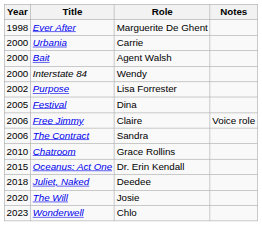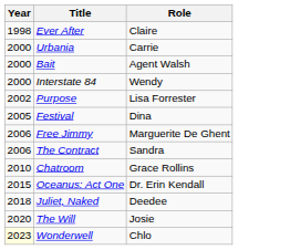- column: Notes | Voice role
Ever After | Role: Marguerite De Ghent -> Claire
Free Jimmy | Role: Claire -> Marguerite De Ghent
Wonderwell | Year: no background -> lightyellow background
